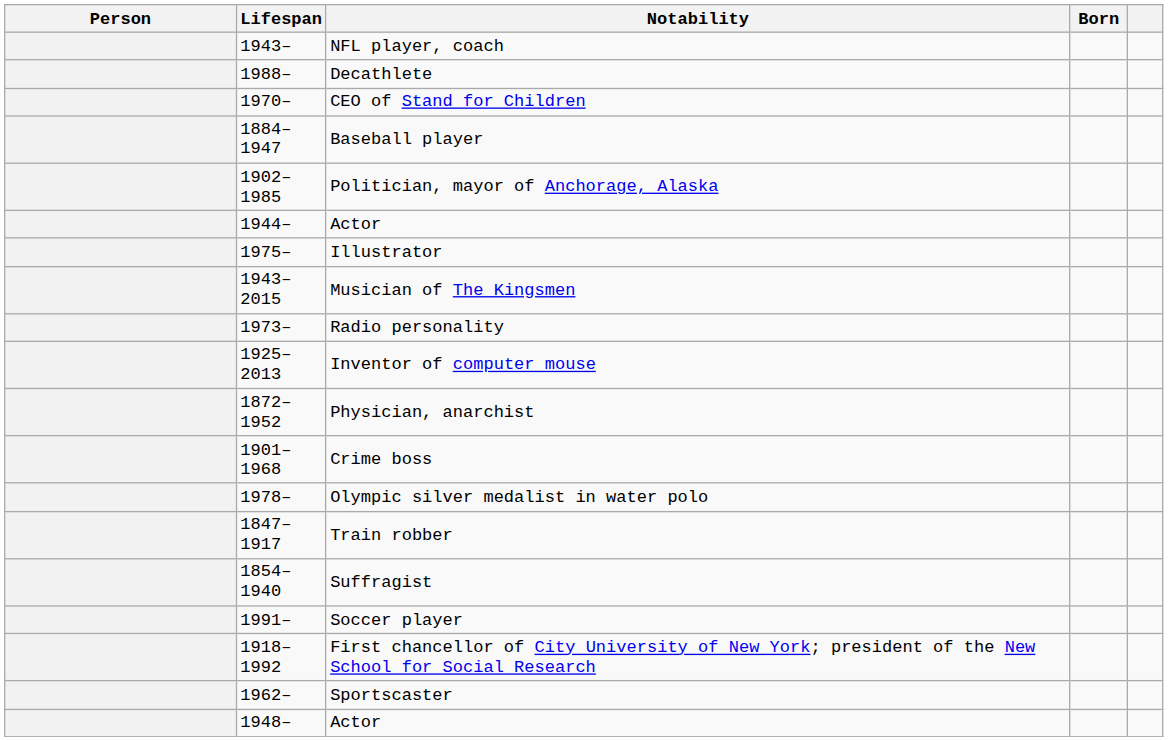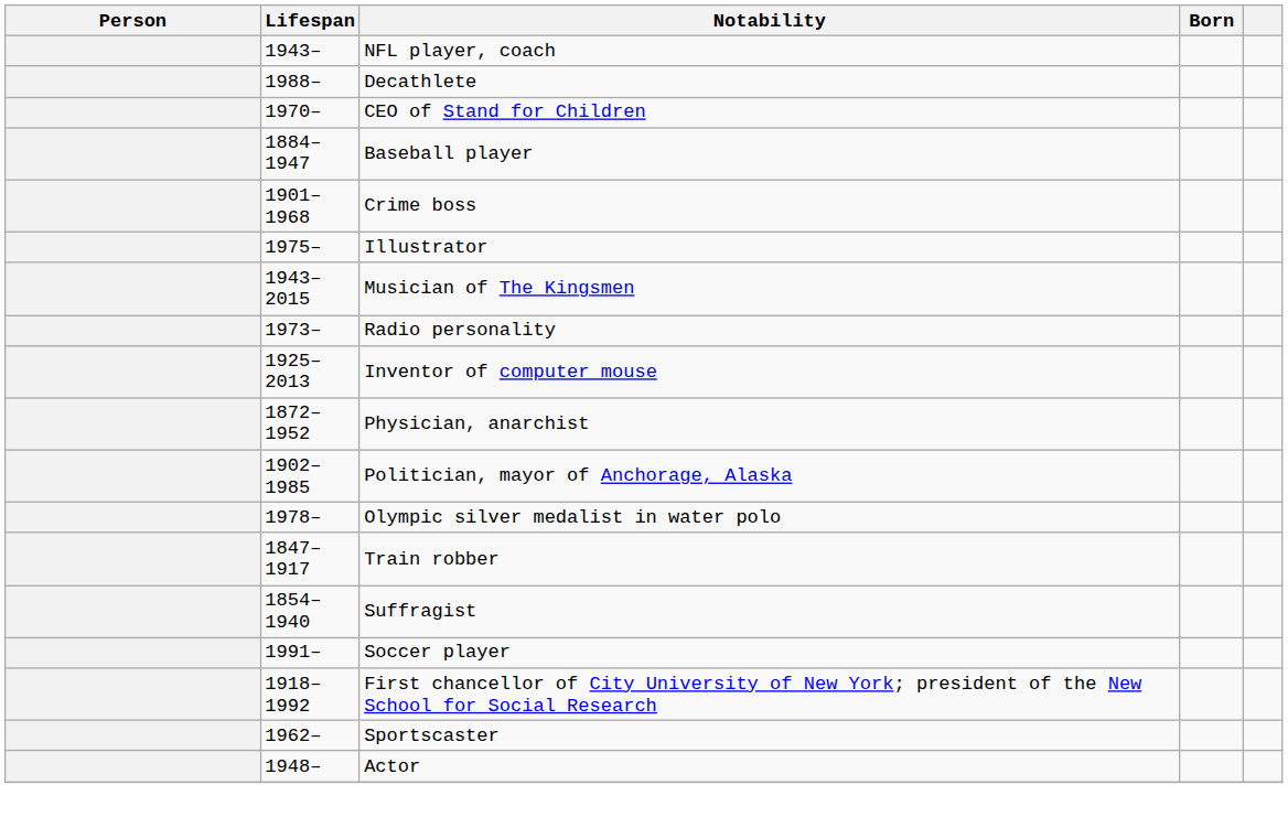rows swapped: Crime boss <-> Politician, mayor of Anchorage, Alaska
- row: 1944– | Actor
